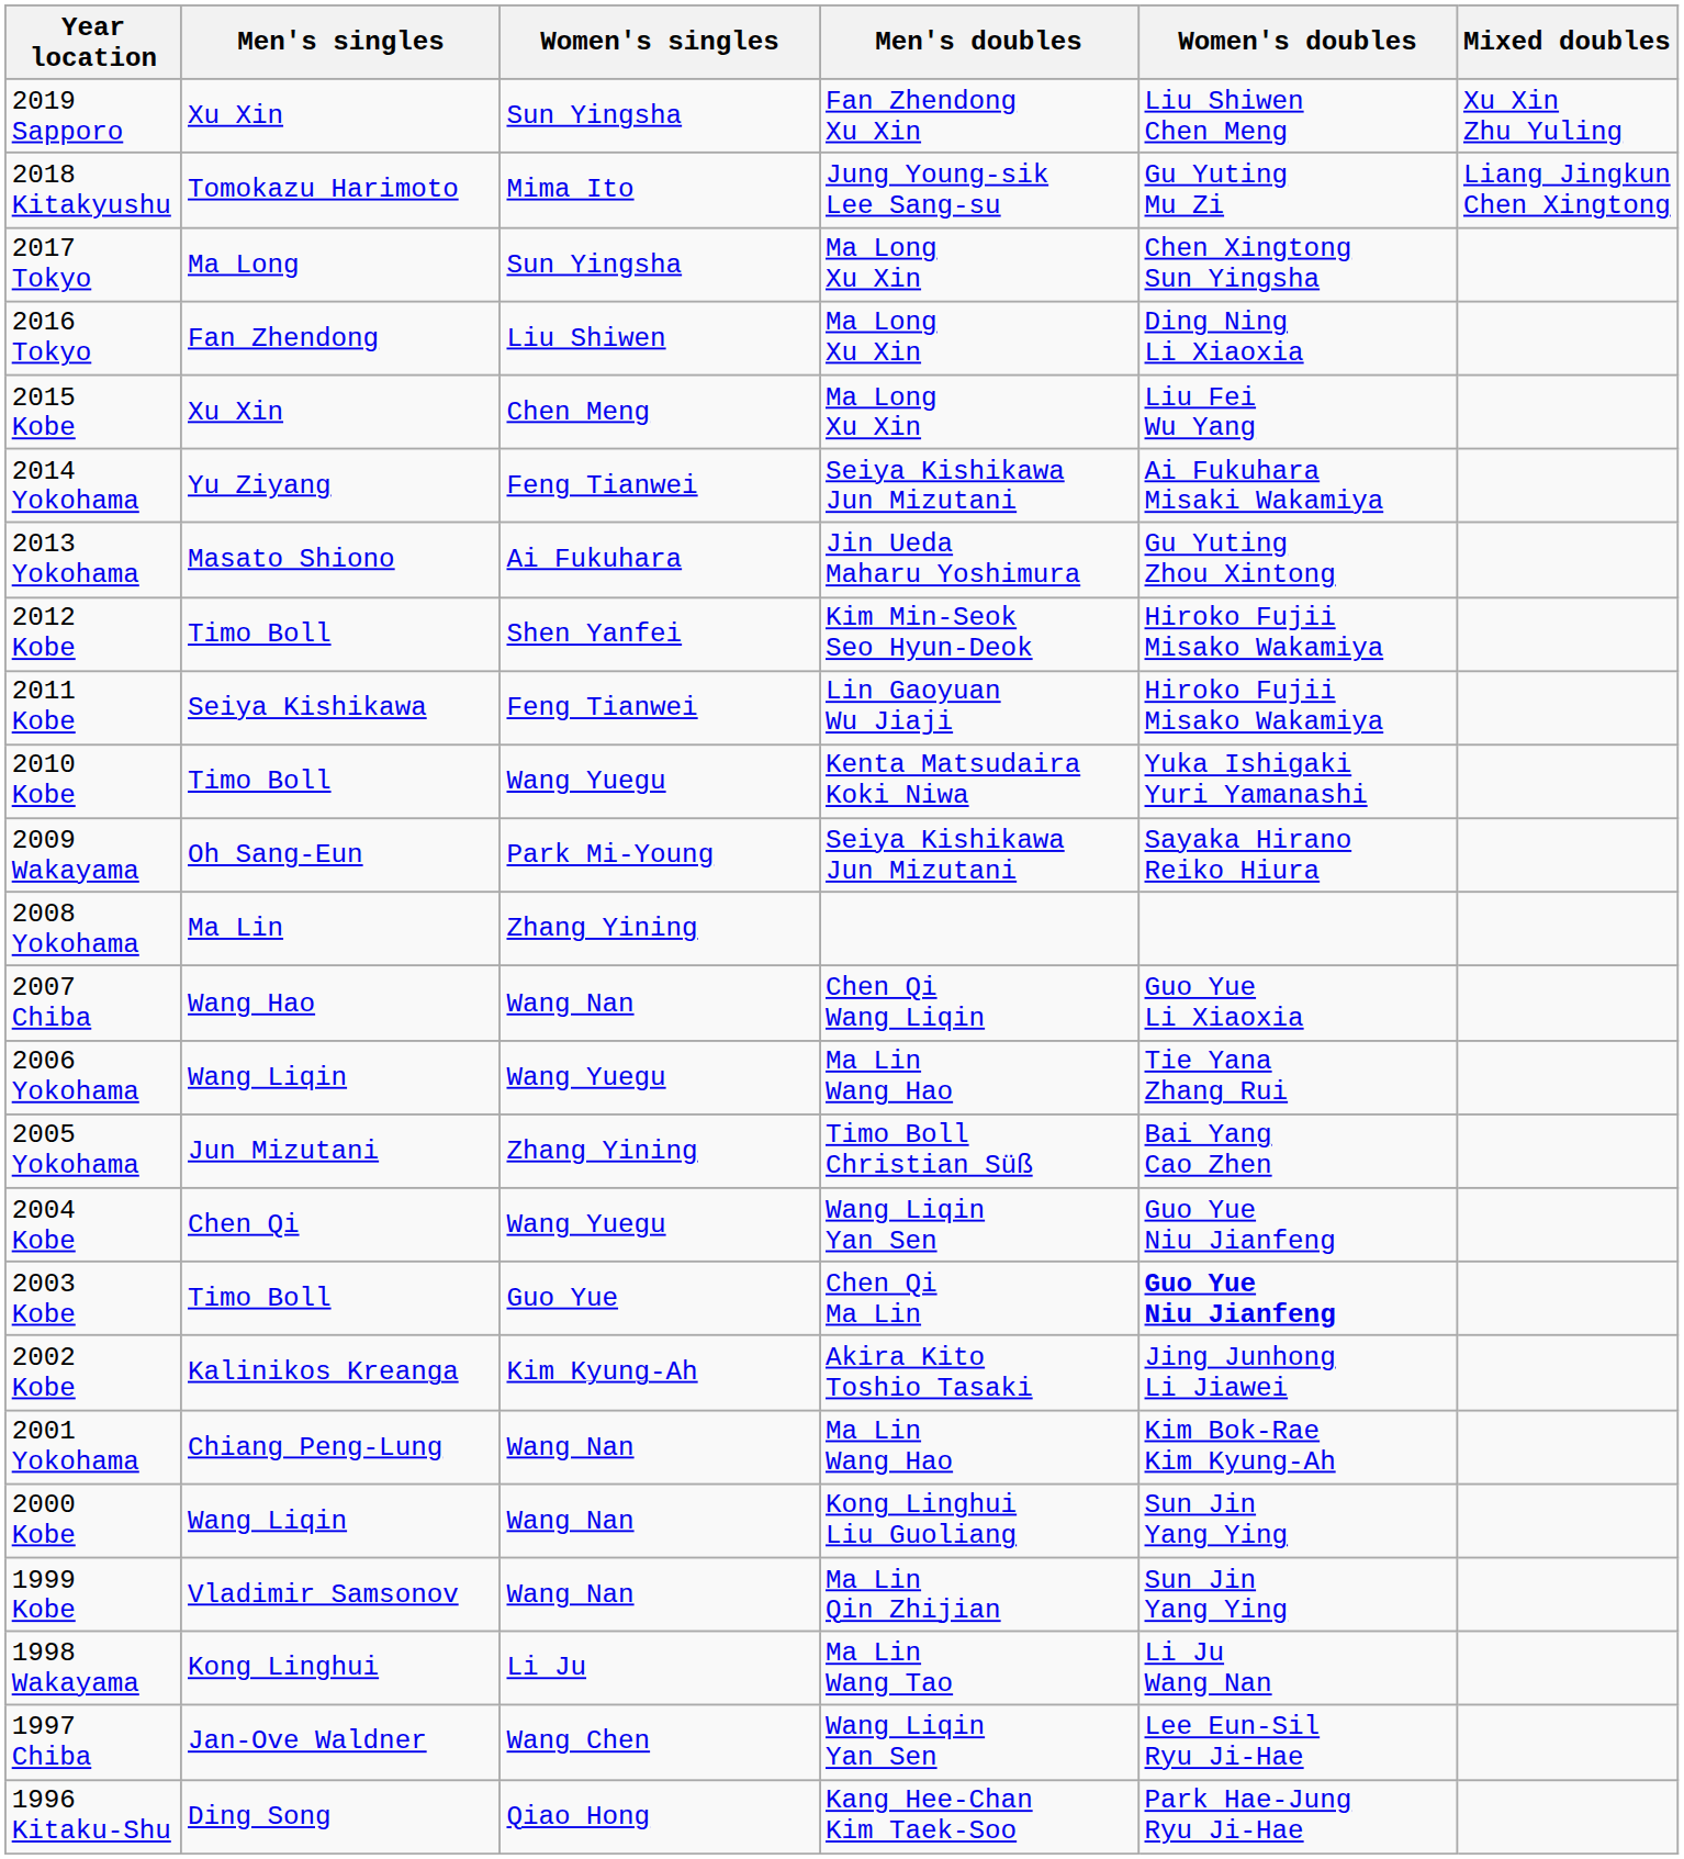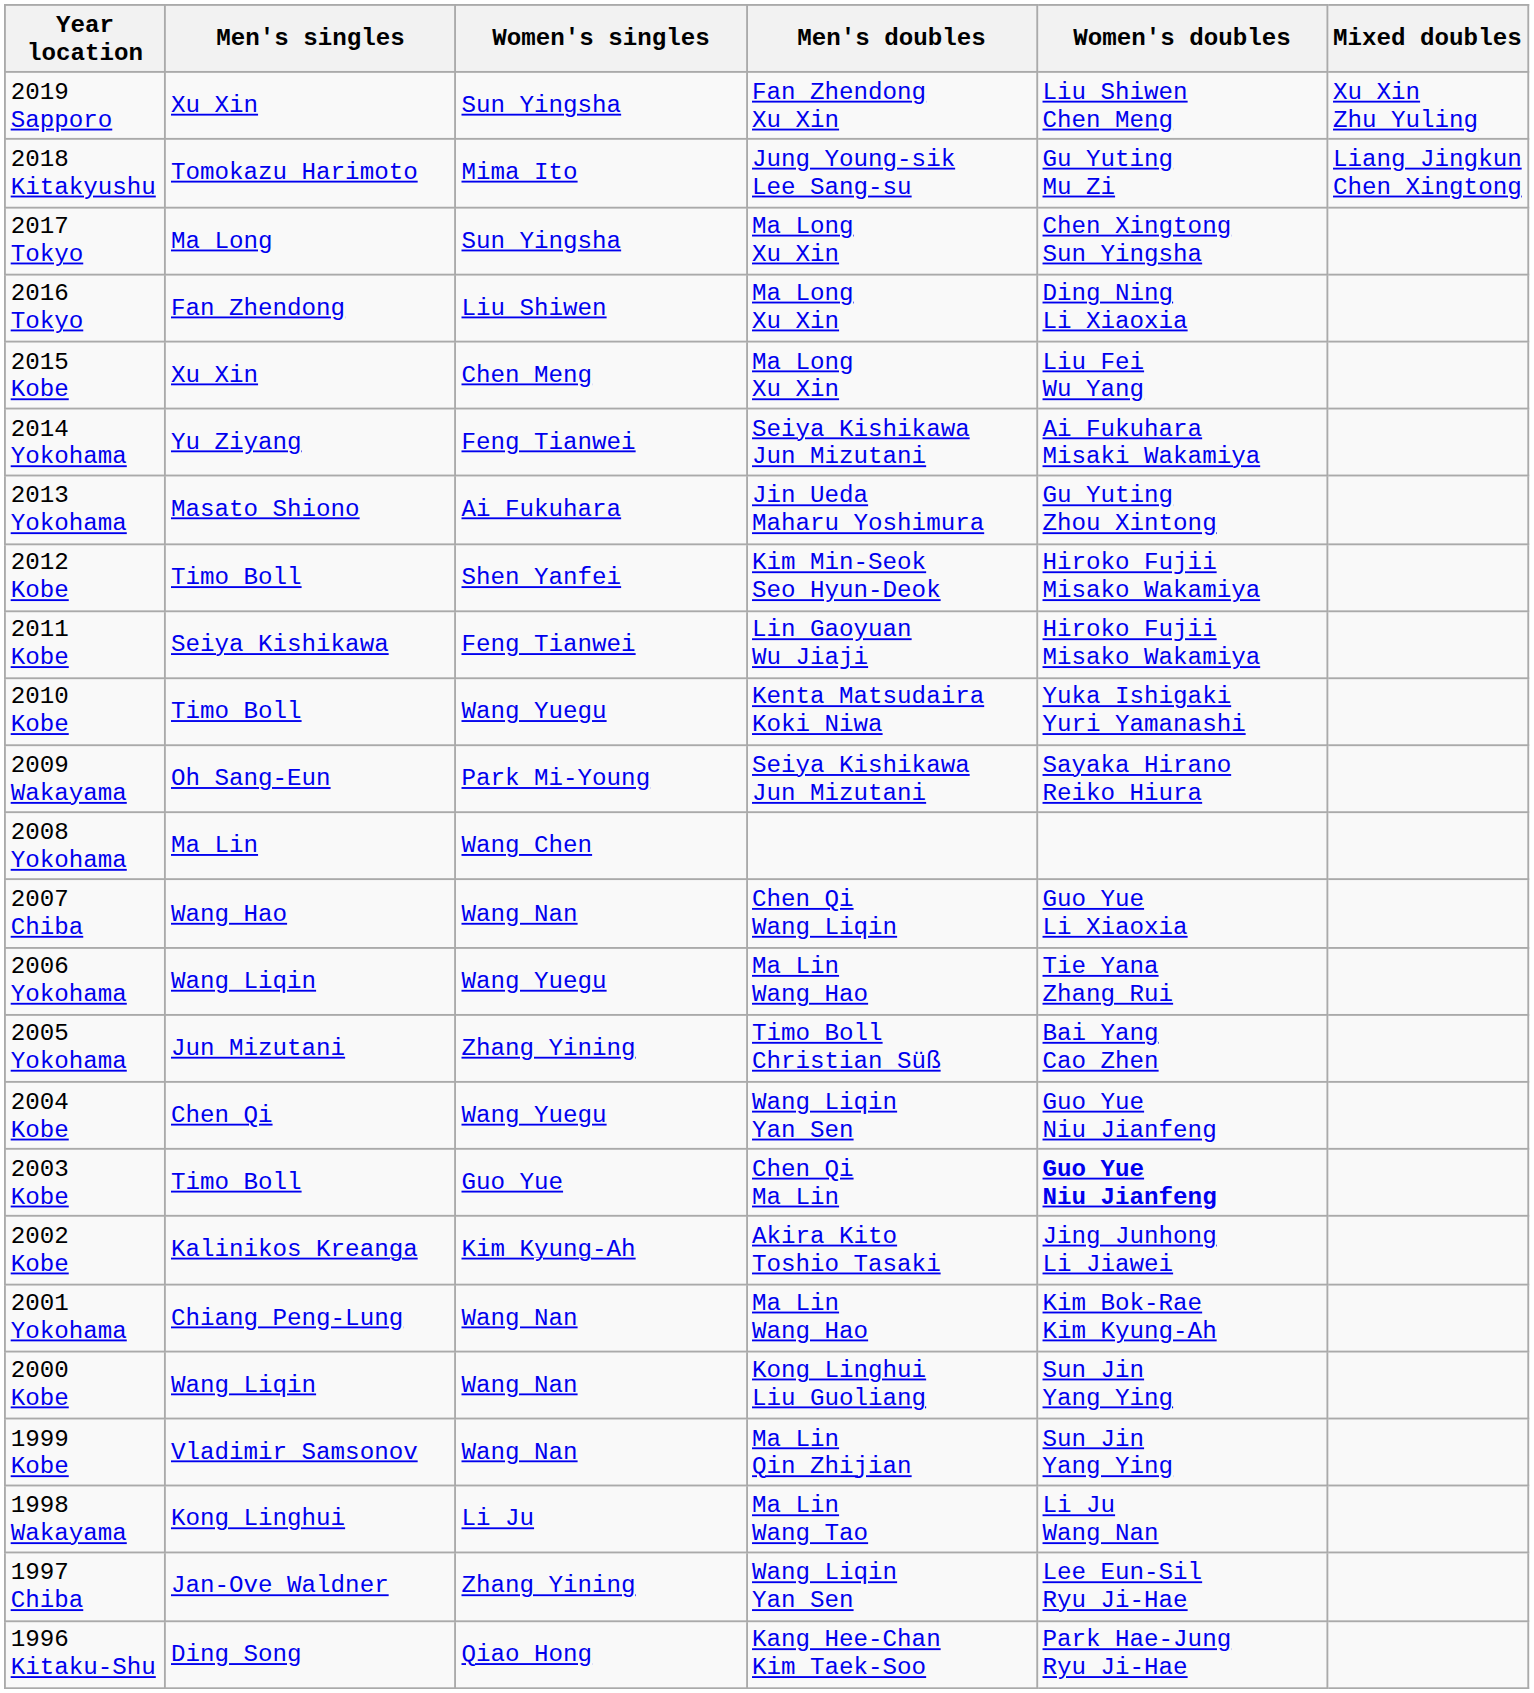2008 Yokohama | Women's singles: Zhang Yining -> Wang Chen
1997 Chiba | Women's singles: Wang Chen -> Zhang Yining
